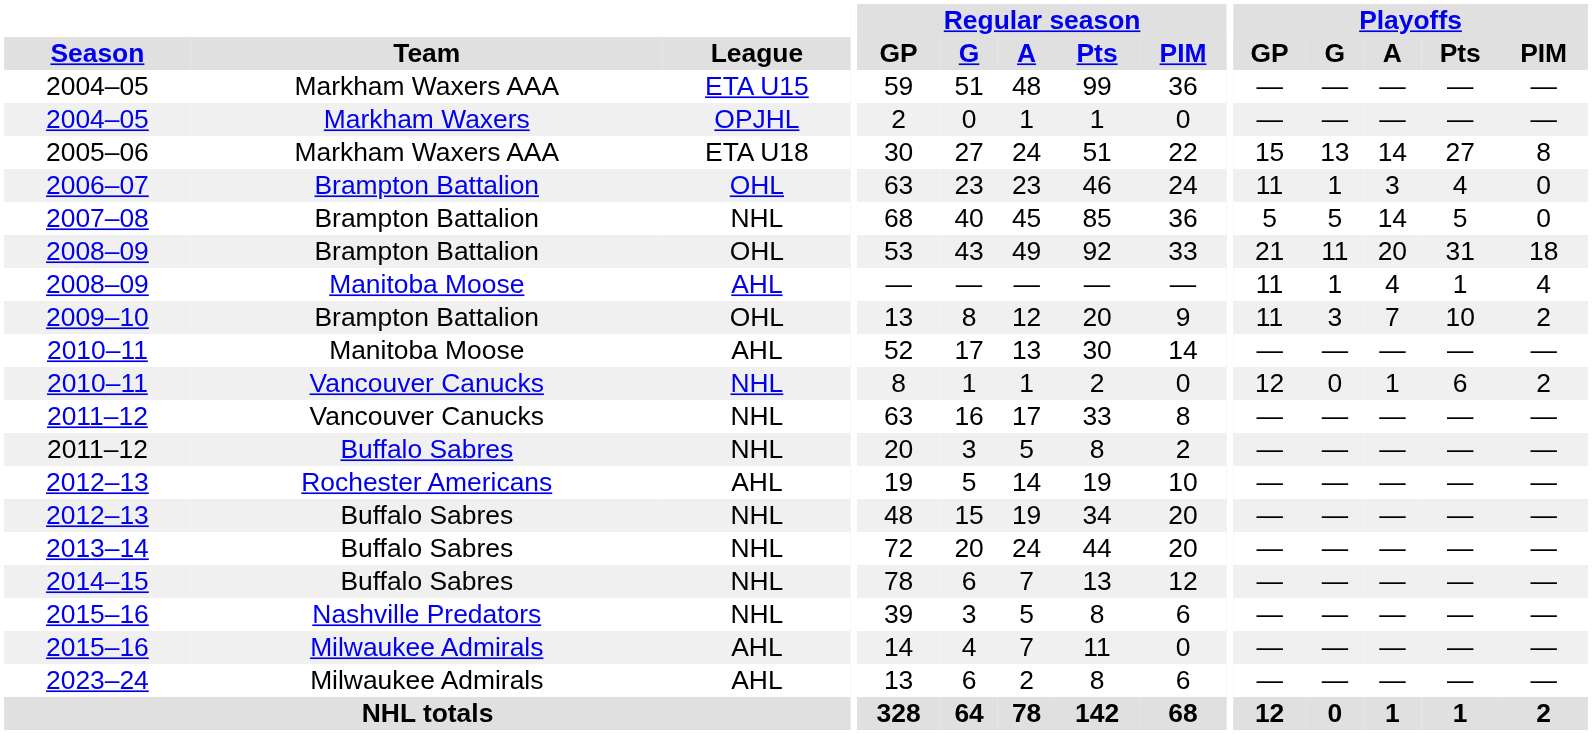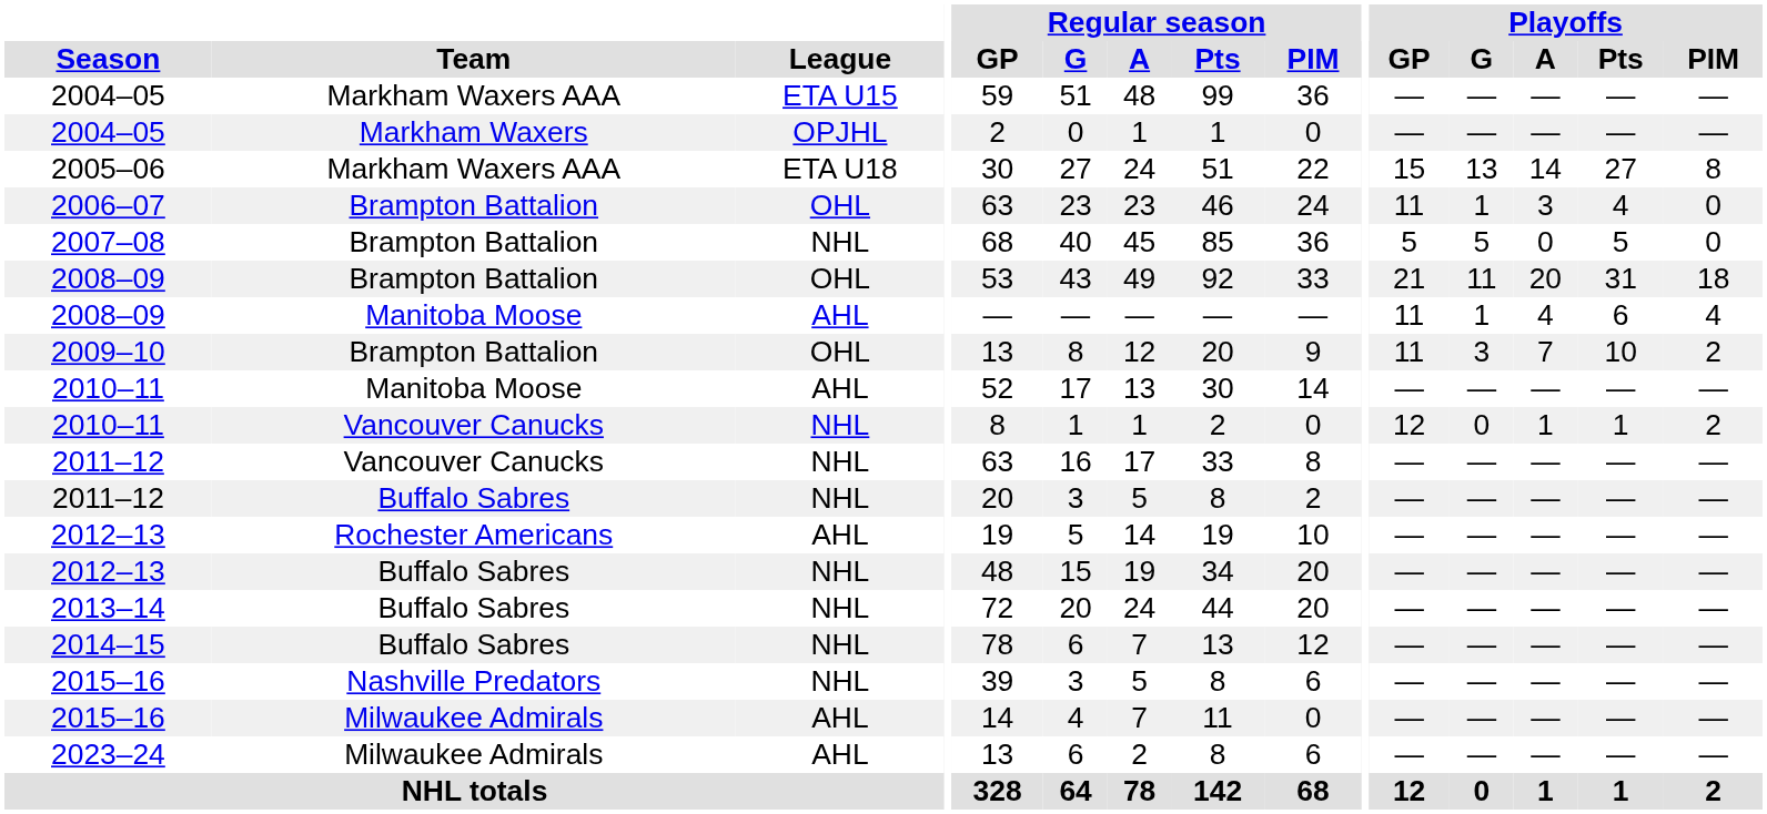2007–08 | Playoffs / A: 14 -> 0
2008–09 / Manitoba Moose | Playoffs / Pts: 1 -> 6
2010–11 / Vancouver Canucks | Playoffs / Pts: 6 -> 1
